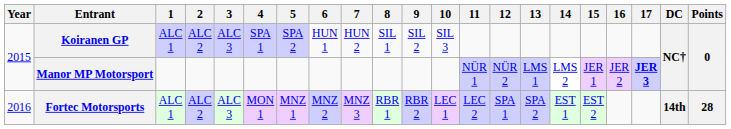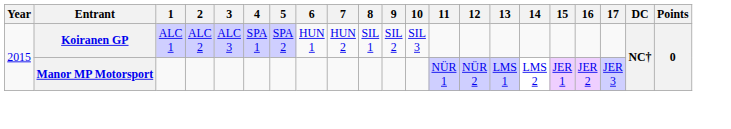Manor MP Motorsport | 17: bold -> normal
- row: 2016 | Fortec Motorsports | ALC 1 | ALC 2 | ALC 3 | MON 1 | MNZ 1 | MNZ 2 | MNZ 3 | RBR 1 | RBR 2 | LEC 1 | LEC 2 | SPA 1 | SPA 2 | EST 1 | EST 2 | 14th | 28
